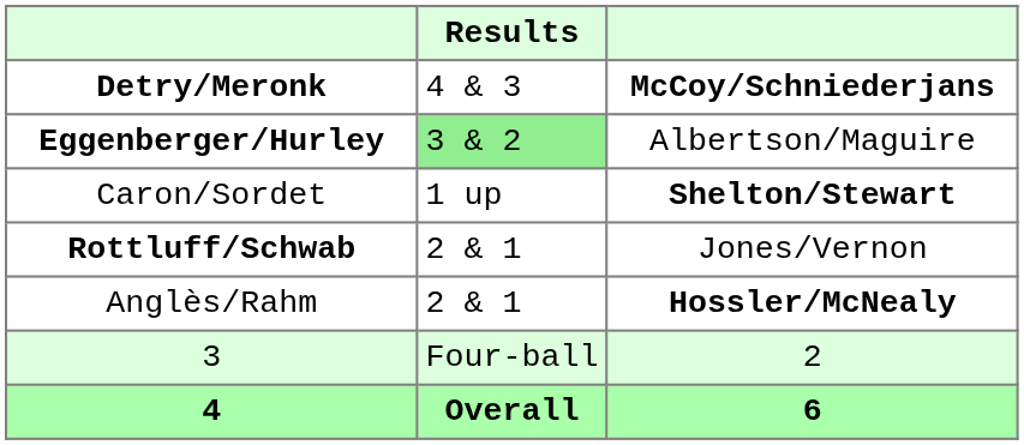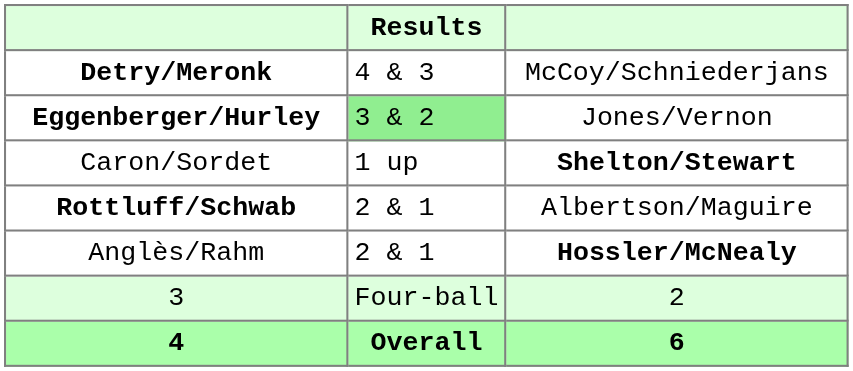Detry/Meronk | column 3: bold -> normal
Eggenberger/Hurley | column 3: Albertson/Maguire -> Jones/Vernon
Rottluff/Schwab | column 3: Jones/Vernon -> Albertson/Maguire
